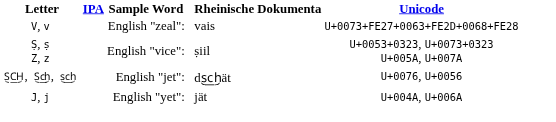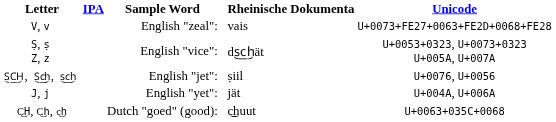Ṣ, ṣ Z, z | Rheinische Dokumenta: ṣiil -> ds︧c︭h︨ät
S︧C︭H︨, S︧c︭h︨, s︧c︭h︨ | Rheinische Dokumenta: ds︧c︭h︨ät -> ṣiil
+ row: C͜H, C͜h, c͜h | Dutch "goed" (good): | c͜huut | U+0063+035C+0068
